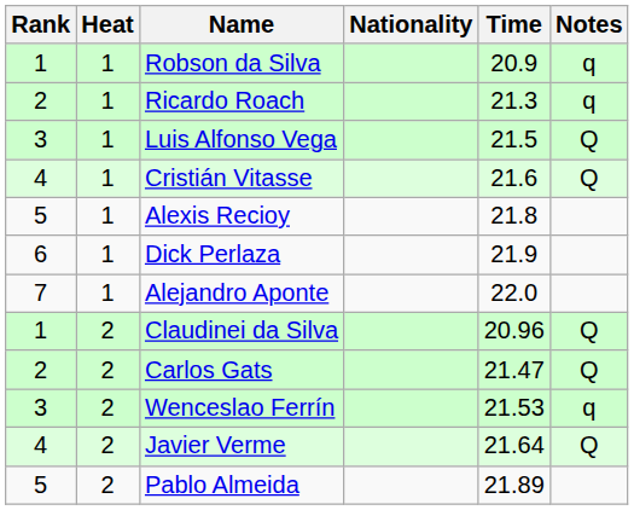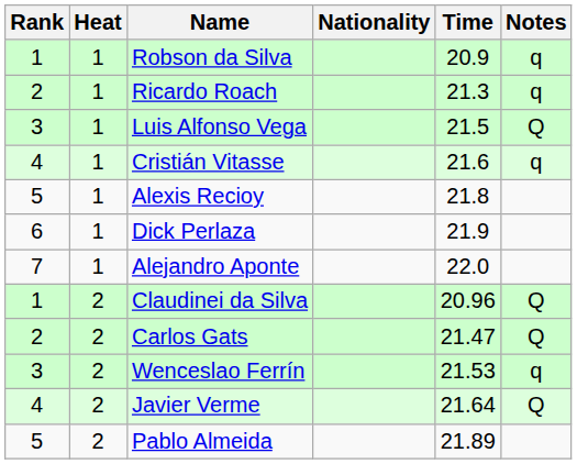Cristián Vitasse | Notes: Q -> q
